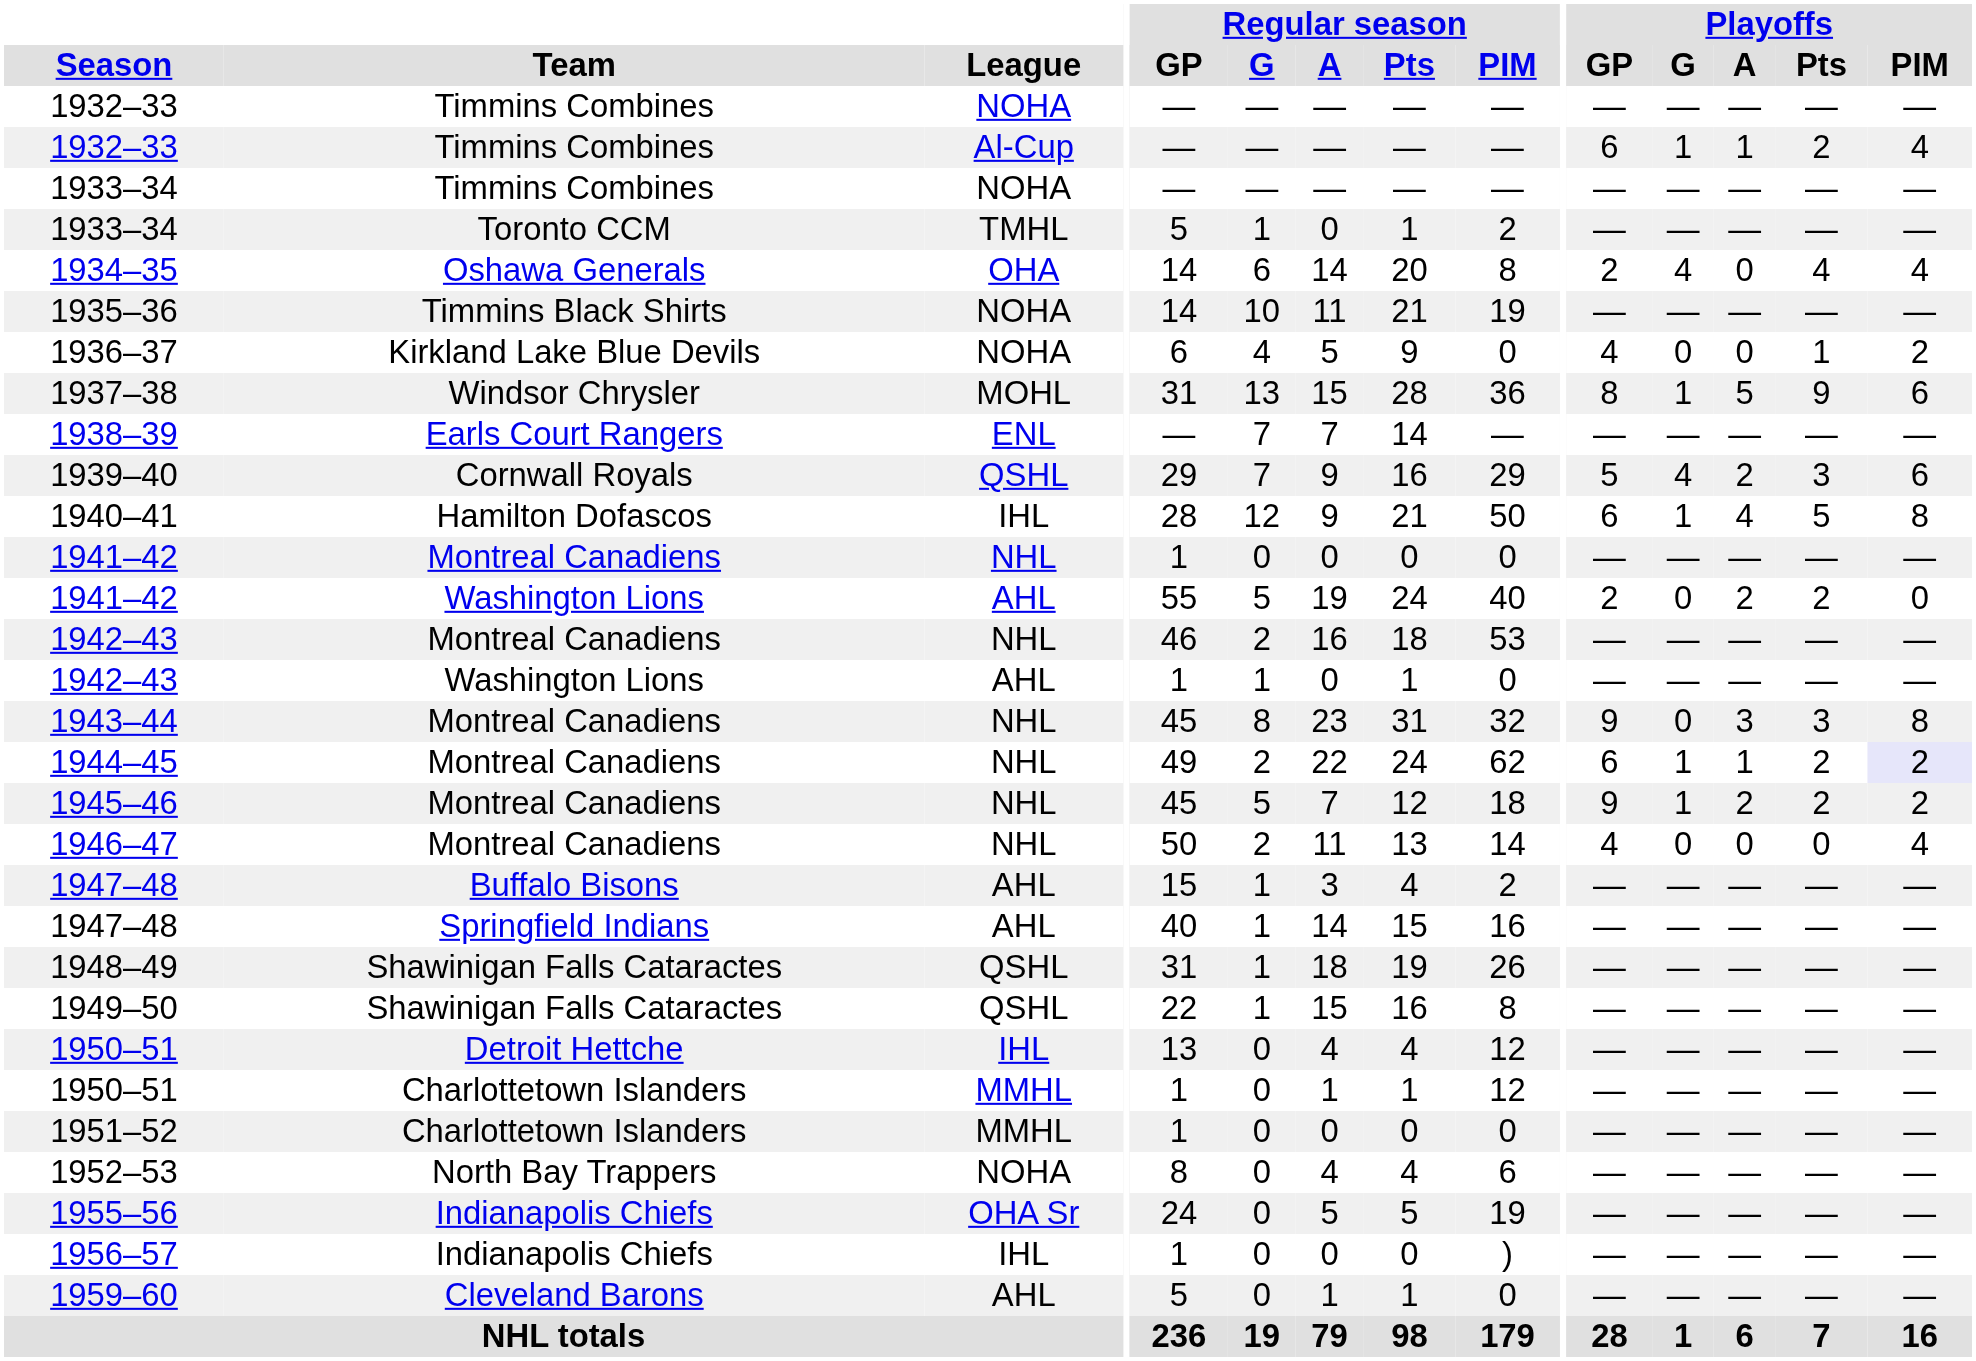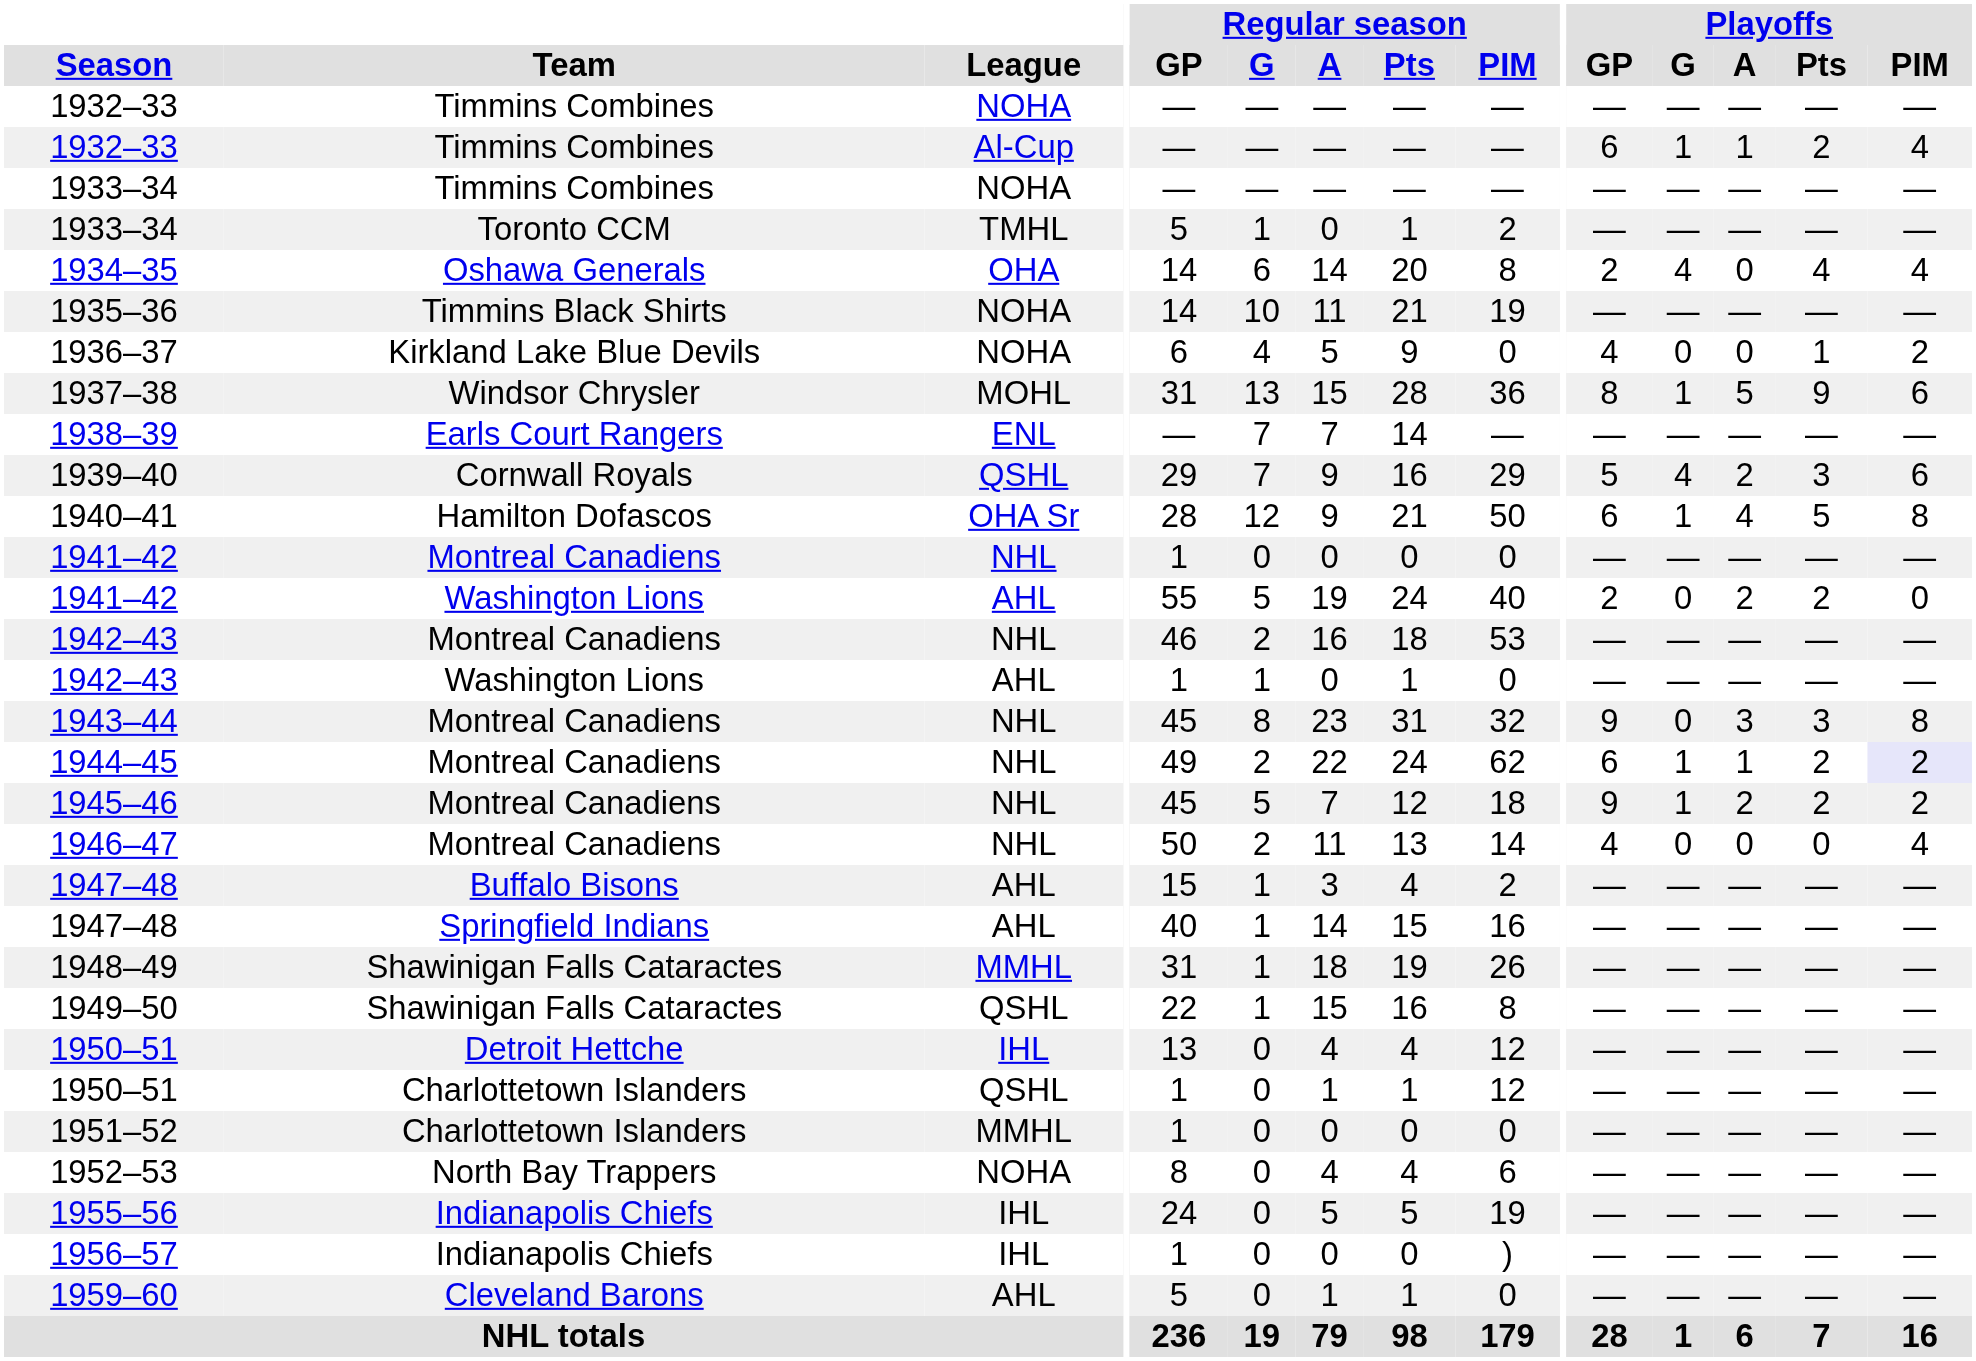1940–41 | League: IHL -> OHA Sr
1948–49 | League: QSHL -> MMHL
1950–51 / Charlottetown Islanders | League: MMHL -> QSHL
1955–56 | League: OHA Sr -> IHL
